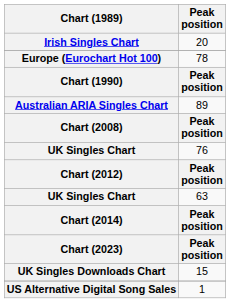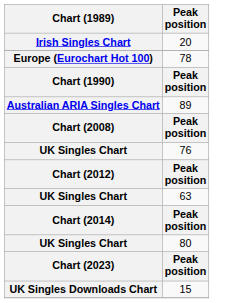+ row: UK Singles Chart | 80
- row: US Alternative Digital Song Sales | 1
